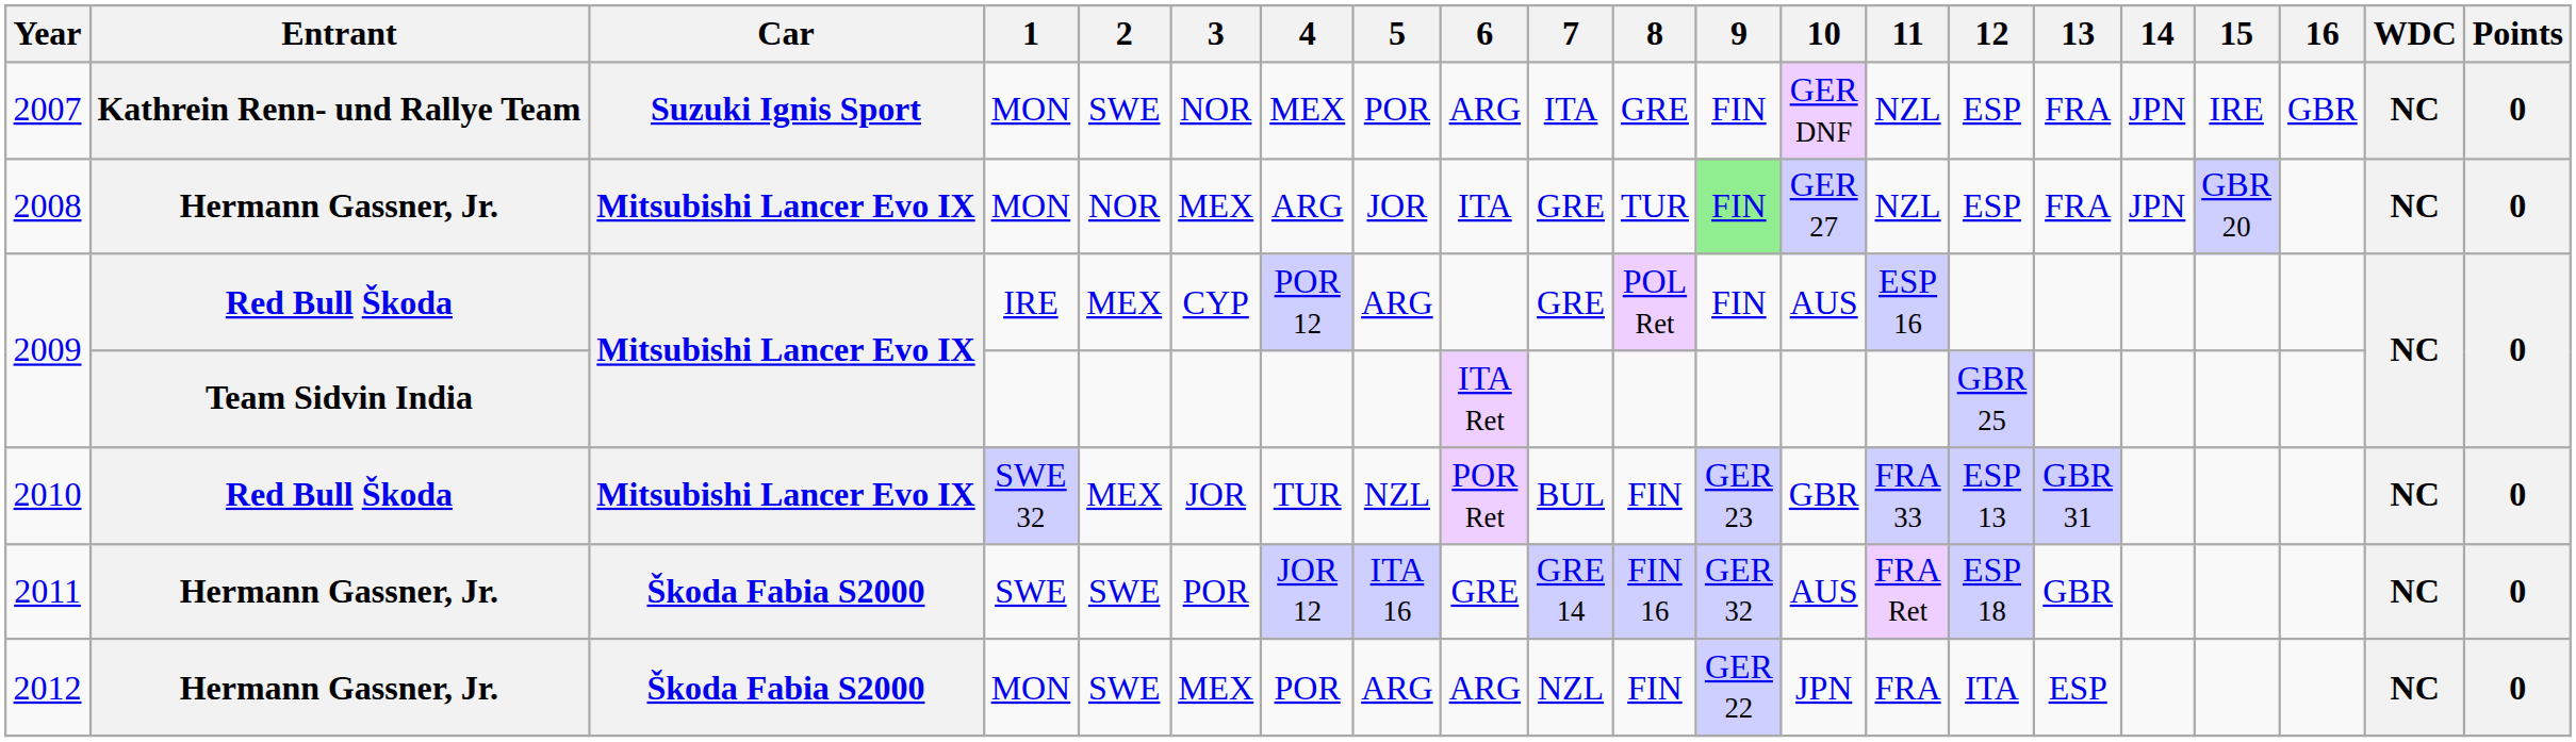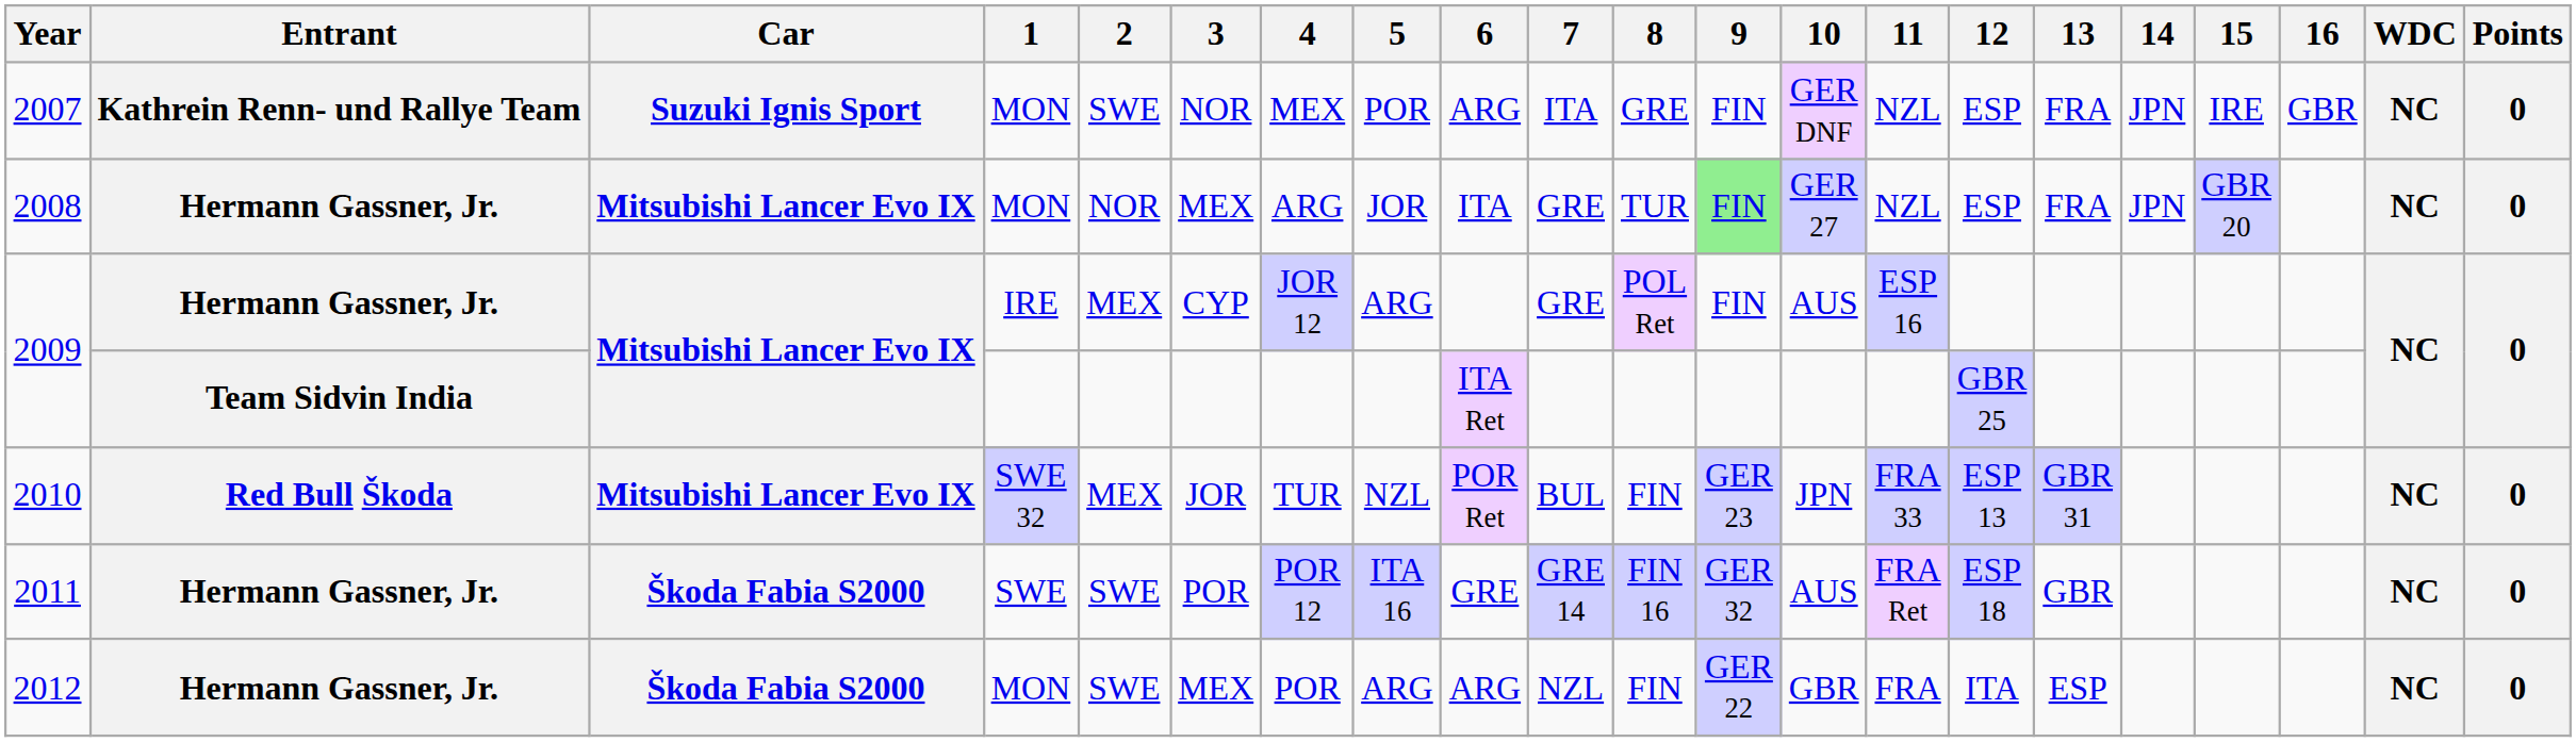2009 / IRE | Entrant: Red Bull Škoda -> Hermann Gassner, Jr.
2009 / IRE | 4: POR 12 -> JOR 12
2010 | 10: GBR -> JPN
2011 | 4: JOR 12 -> POR 12
2012 | 10: JPN -> GBR
